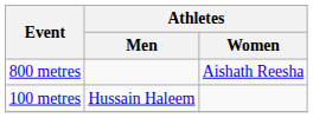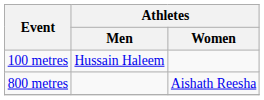rows swapped: 100 metres <-> 800 metres
